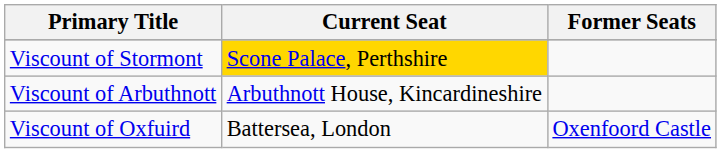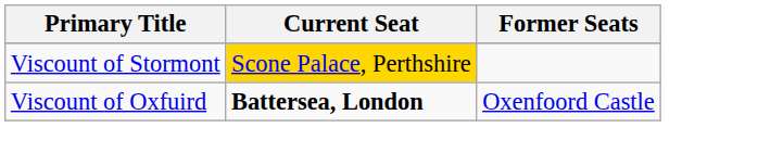- row: Viscount of Arbuthnott | Arbuthnott House, Kincardineshire
Viscount of Oxfuird | Current Seat: normal -> bold
